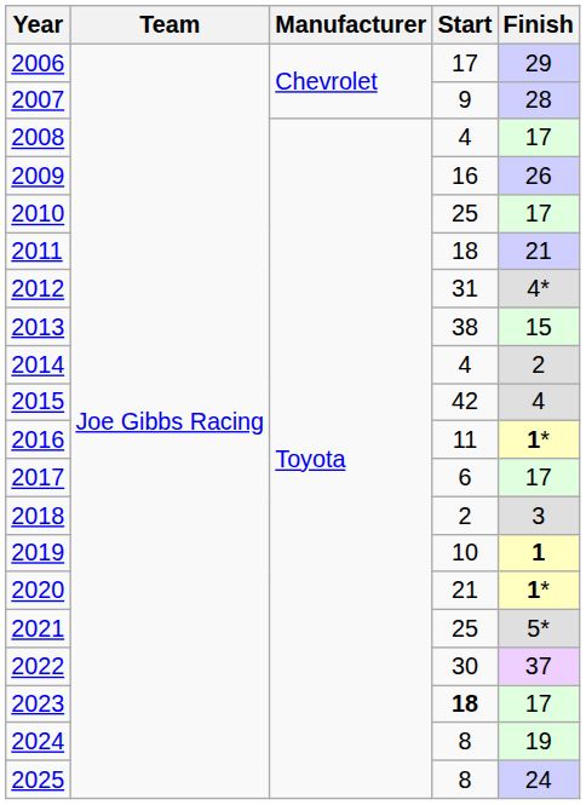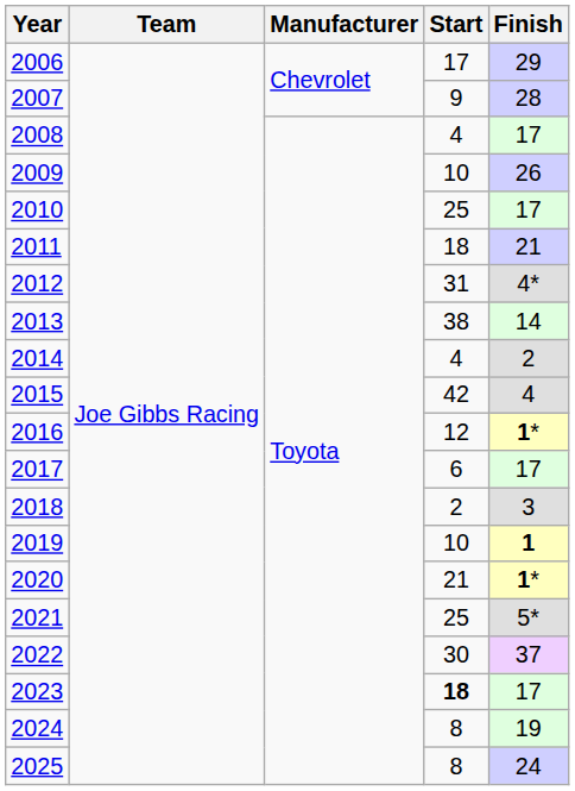2009 | Start: 16 -> 10
2013 | Finish: 15 -> 14
2016 | Start: 11 -> 12
